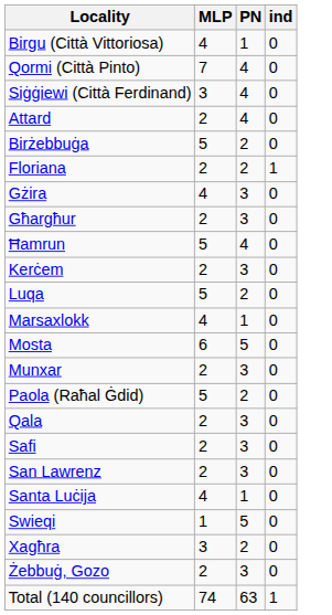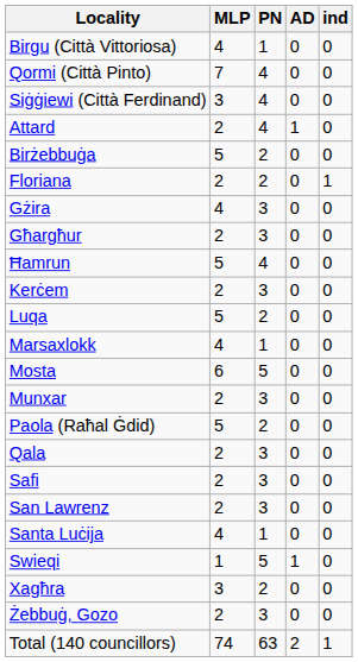+ column: AD | 0 | 0 | 0 | 1 | 0 | 0 | 0 | 0 | 0 | 0 | 0 | 0 | 0 | 0 | 0 | 0 | 0 | 0 | 0 | 1 | 0 | 0 | 2
